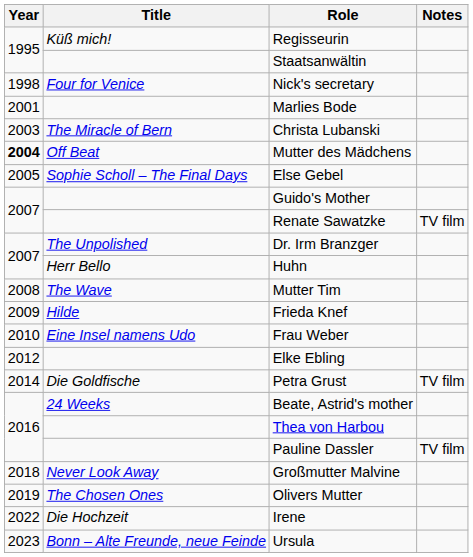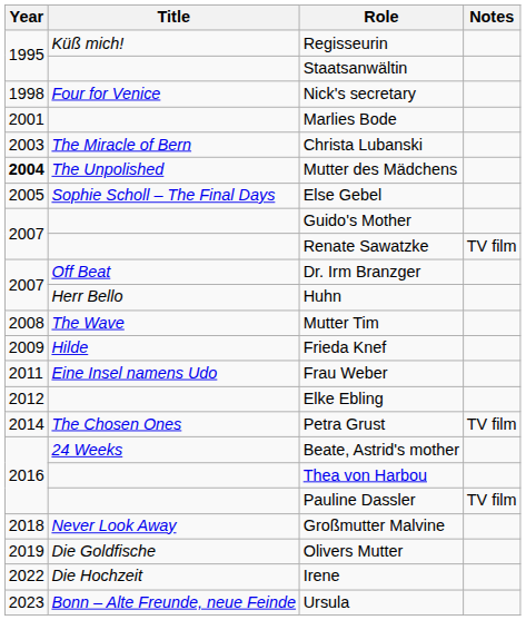Mutter des Mädchens | Title: Off Beat -> The Unpolished
Dr. Irm Branzger | Title: The Unpolished -> Off Beat
Frau Weber | Year: 2010 -> 2011
Petra Grust | Title: Die Goldfische -> The Chosen Ones
Olivers Mutter | Title: The Chosen Ones -> Die Goldfische
